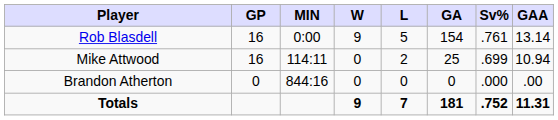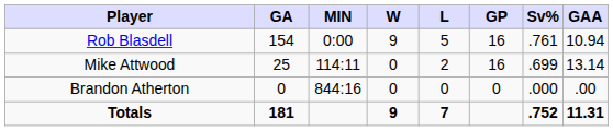columns swapped: GP <-> GA
Rob Blasdell | GAA: 13.14 -> 10.94
Mike Attwood | GAA: 10.94 -> 13.14
